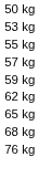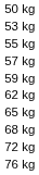+ row: 72 kg
